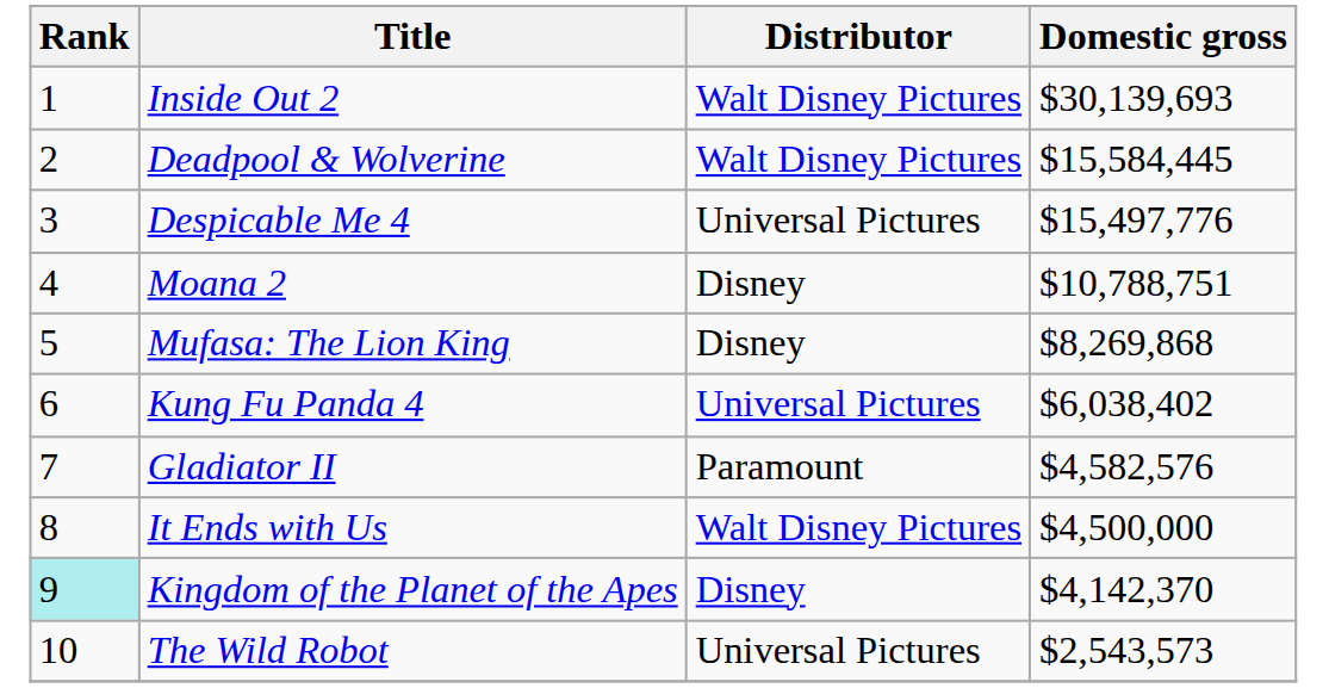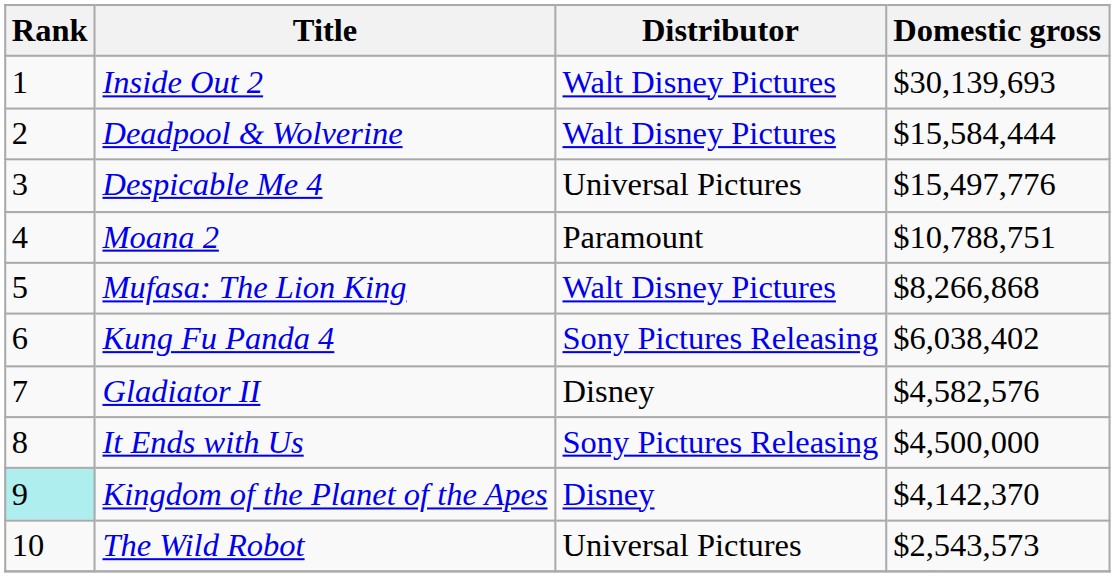Deadpool & Wolverine | Domestic gross: $15,584,445 -> $15,584,444
Moana 2 | Distributor: Disney -> Paramount
Mufasa: The Lion King | Distributor: Disney -> Walt Disney Pictures
Mufasa: The Lion King | Domestic gross: $8,269,868 -> $8,266,868
Kung Fu Panda 4 | Distributor: Universal Pictures -> Sony Pictures Releasing
Gladiator II | Distributor: Paramount -> Disney
It Ends with Us | Distributor: Walt Disney Pictures -> Sony Pictures Releasing
